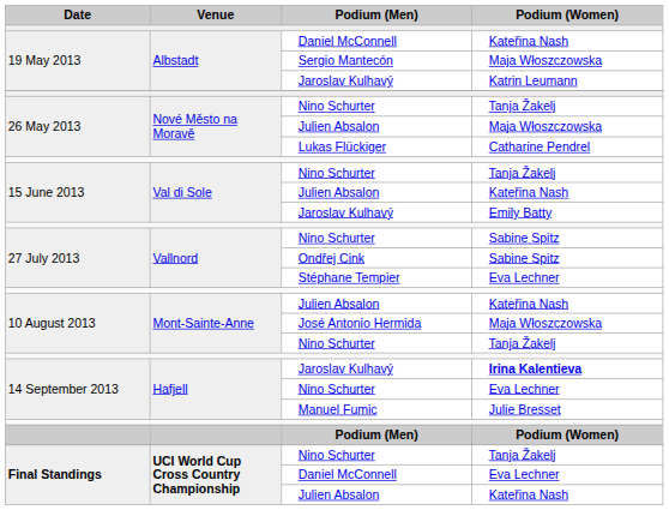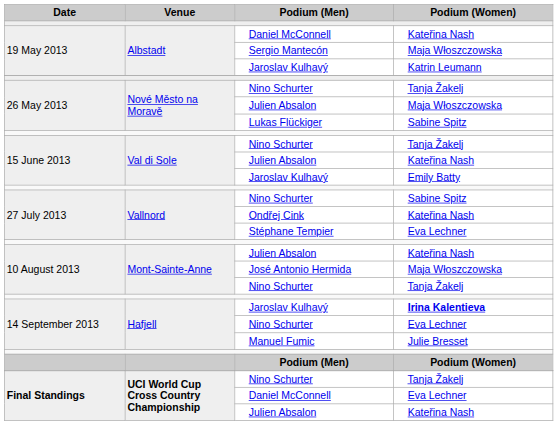Lukas Flückiger | Podium (Women): Catharine Pendrel -> Sabine Spitz
Ondřej Cink | Podium (Women): Sabine Spitz -> Kateřina Nash
